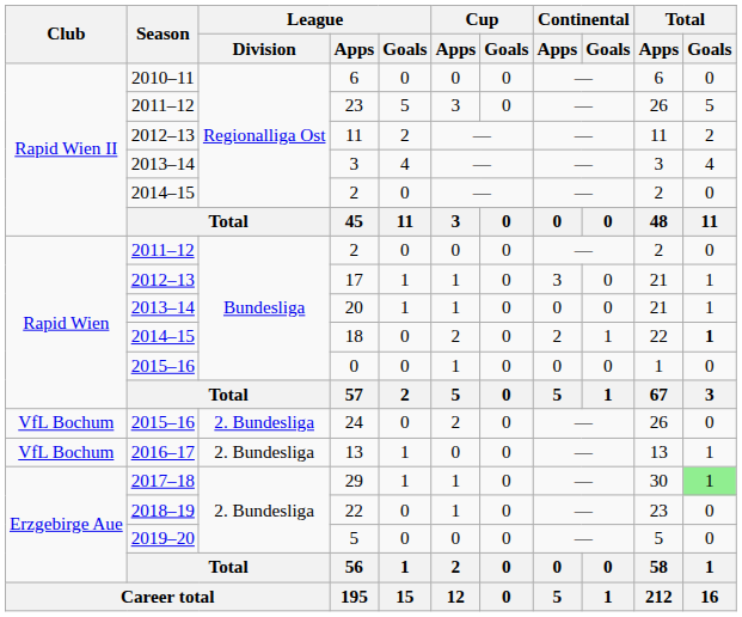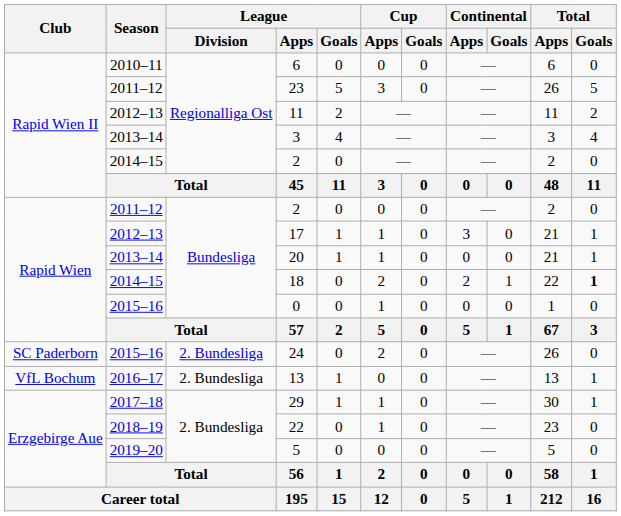24 | Club: VfL Bochum -> SC Paderborn
29 | Total / Goals: lightgreen background -> no background
